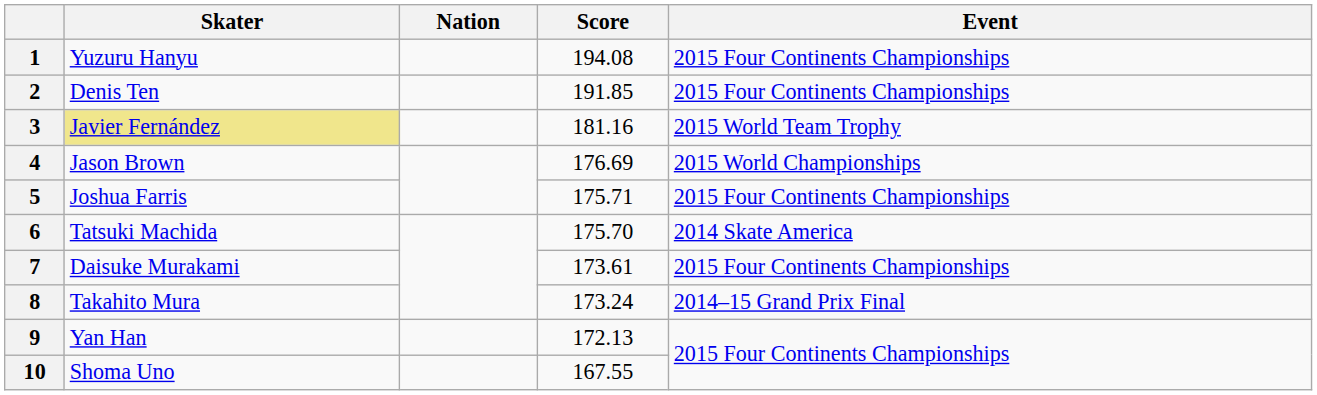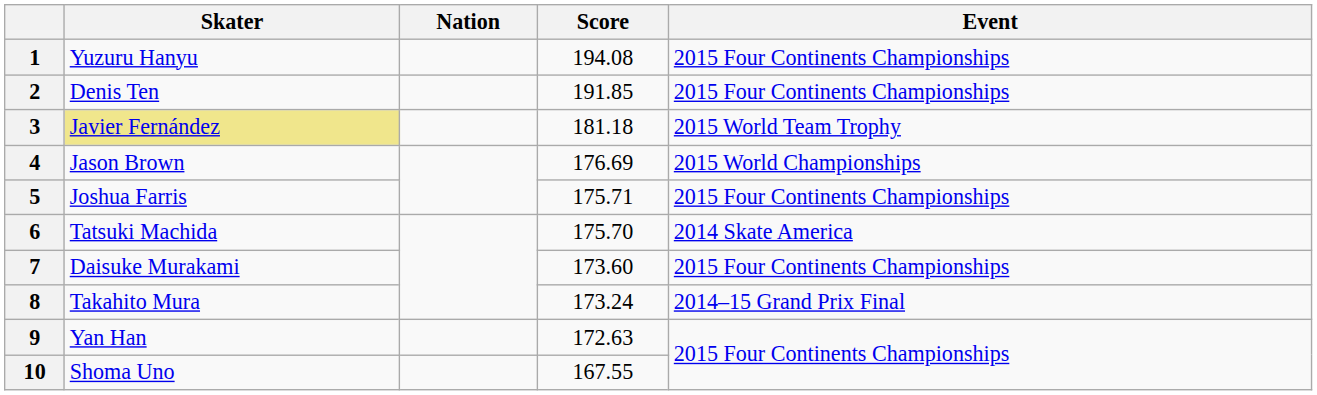3 | Score: 181.16 -> 181.18
7 | Score: 173.61 -> 173.60
9 | Score: 172.13 -> 172.63
